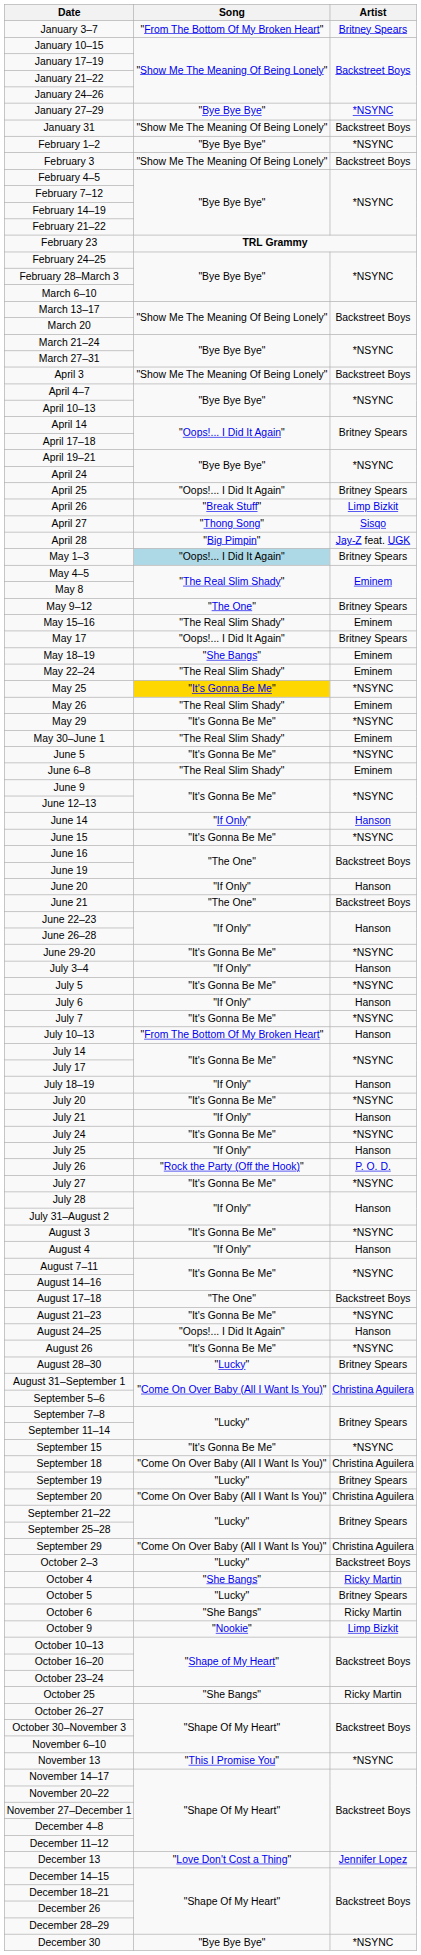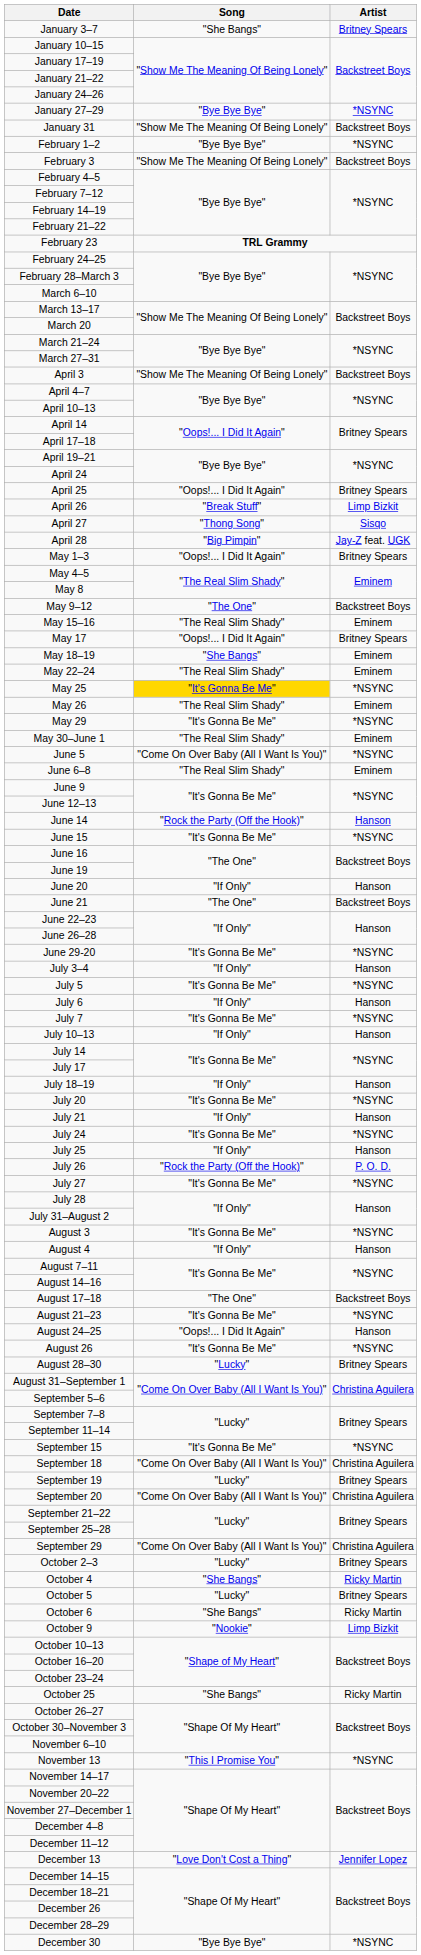January 3–7 | Song: "From The Bottom Of My Broken Heart" -> "She Bangs"
May 1–3 | Song: lightblue background -> no background
May 9–12 | Artist: Britney Spears -> Backstreet Boys
June 5 | Song: "It's Gonna Be Me" -> "Come On Over Baby (All I Want Is You)"
June 14 | Song: "If Only" -> "Rock the Party (Off the Hook)"
July 10–13 | Song: "From The Bottom Of My Broken Heart" -> "If Only"
October 2–3 | Artist: Backstreet Boys -> Britney Spears
